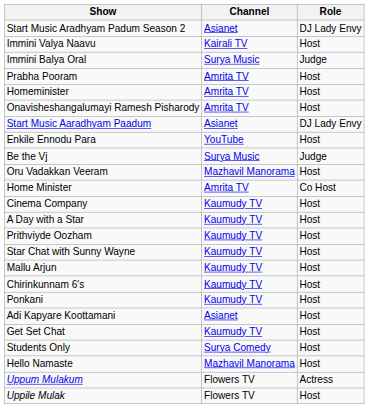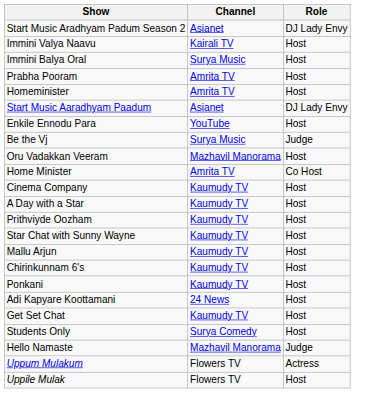Immini Balya Oral | Role: Judge -> Host
- row: Onavisheshangalumayi Ramesh Pisharody | Amrita TV | Host
Adi Kapyare Koottamani | Channel: Asianet -> 24 News
Hello Namaste | Role: Host -> Judge
